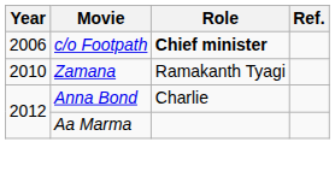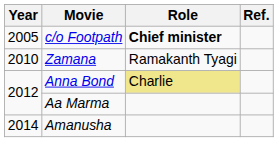c/o Footpath | Year: 2006 -> 2005
Anna Bond | Role: no background -> khaki background
+ row: 2014 | Amanusha
